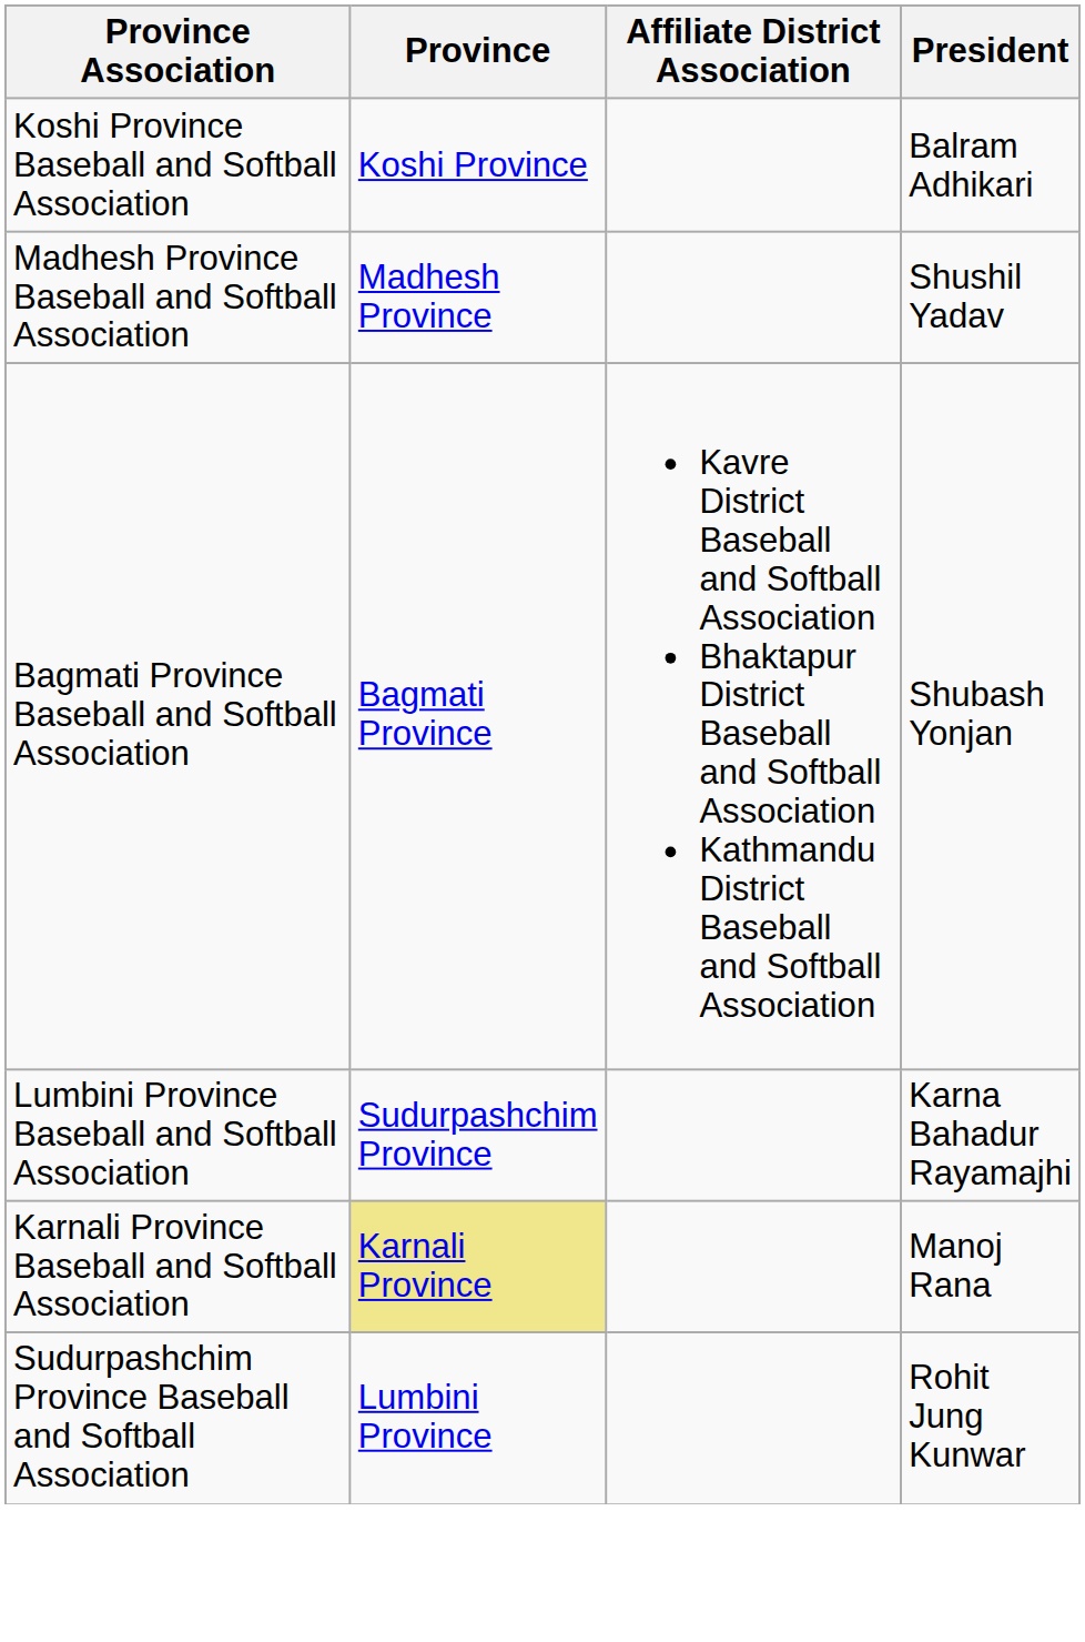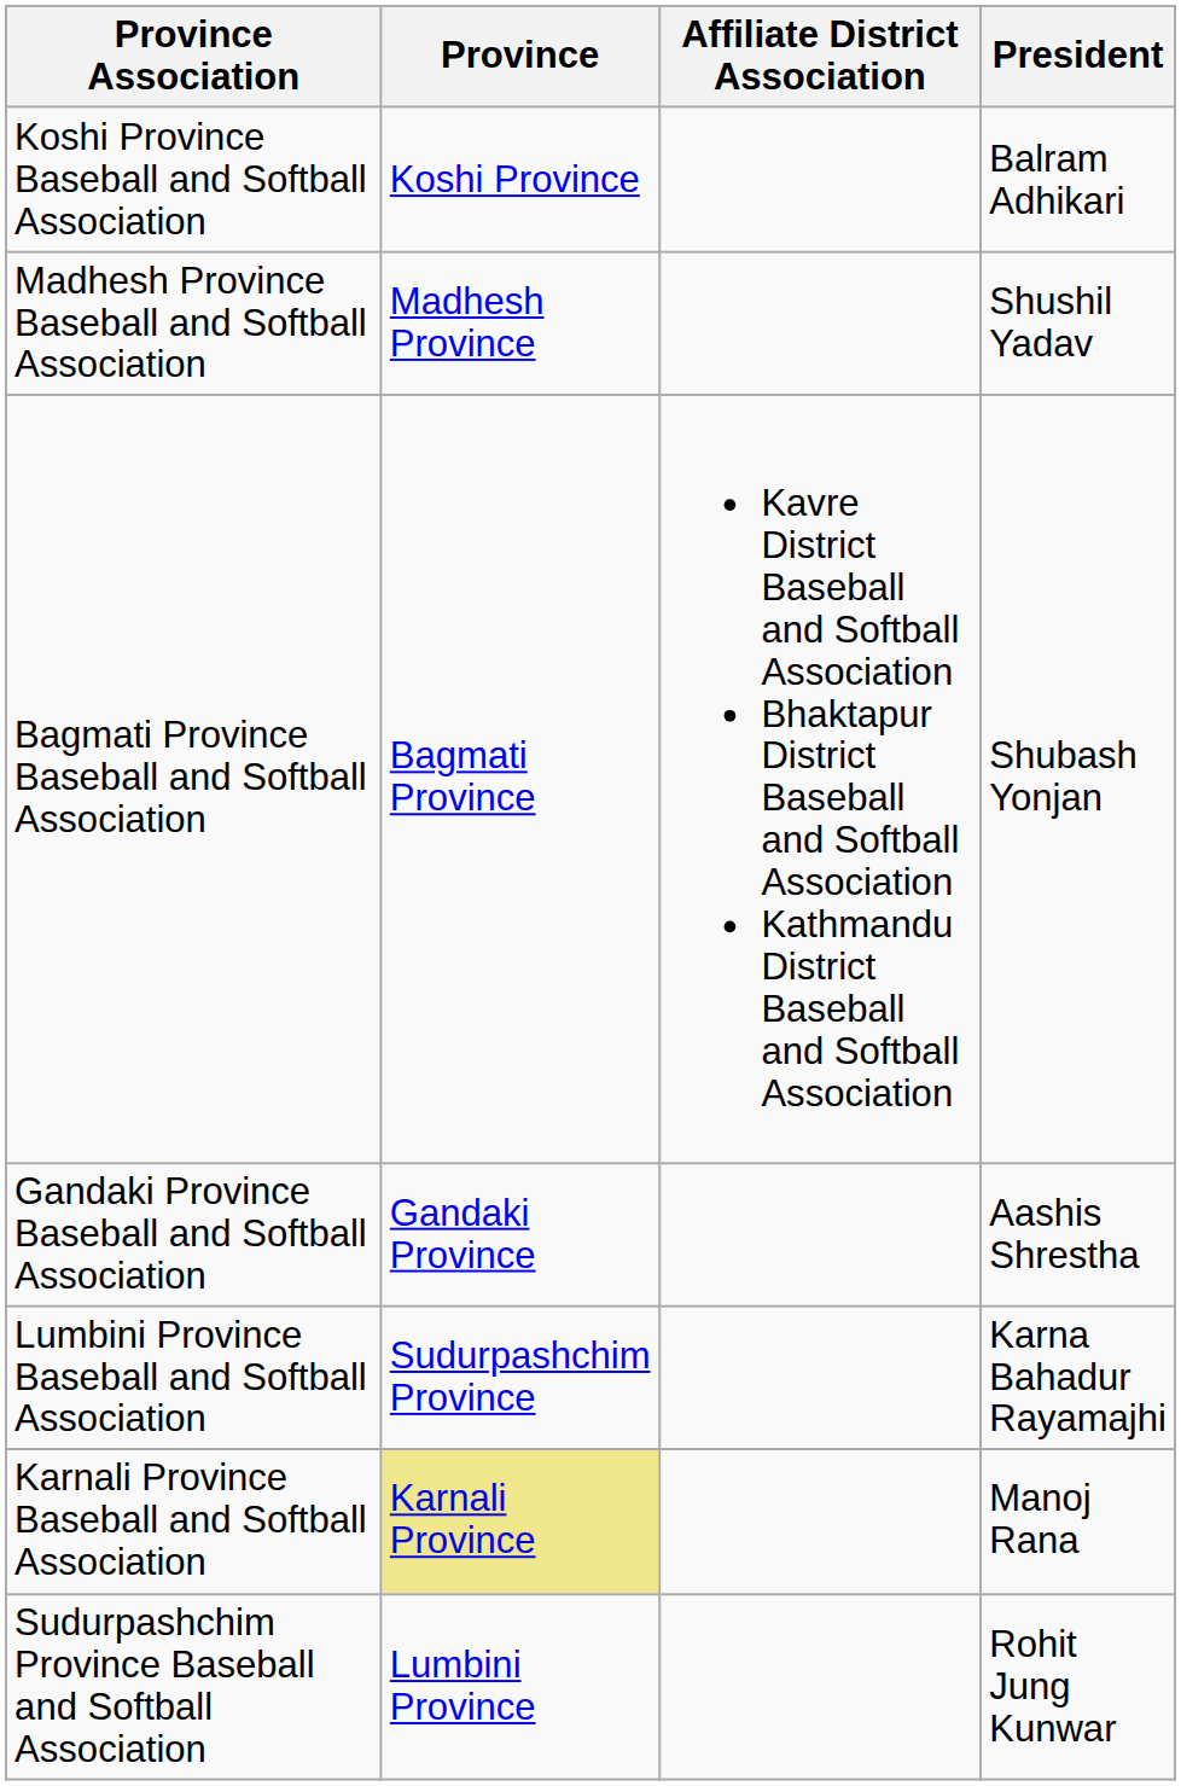+ row: Gandaki Province Baseball and Softball Association | Gandaki Province | Aashis Shrestha
